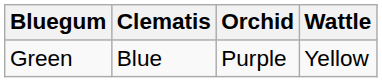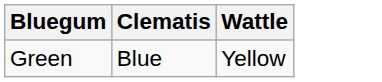- column: Orchid | Purple
